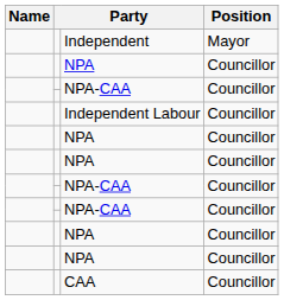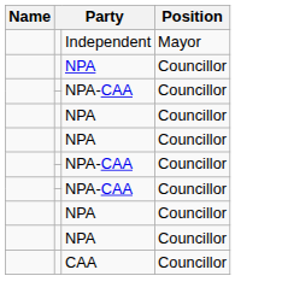- row: Independent Labour | Councillor
